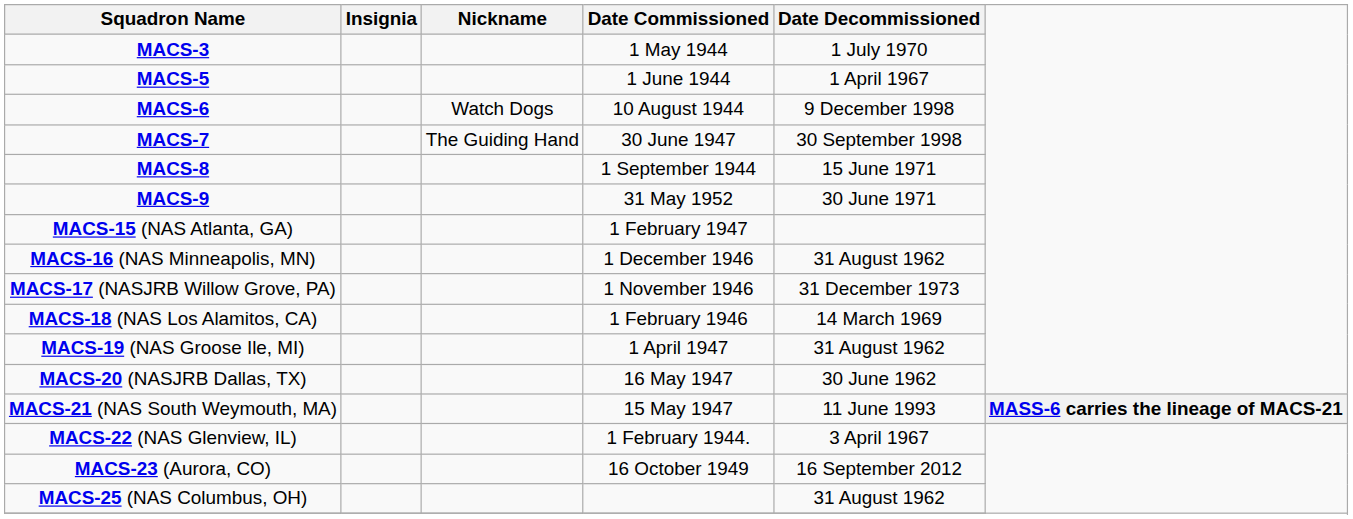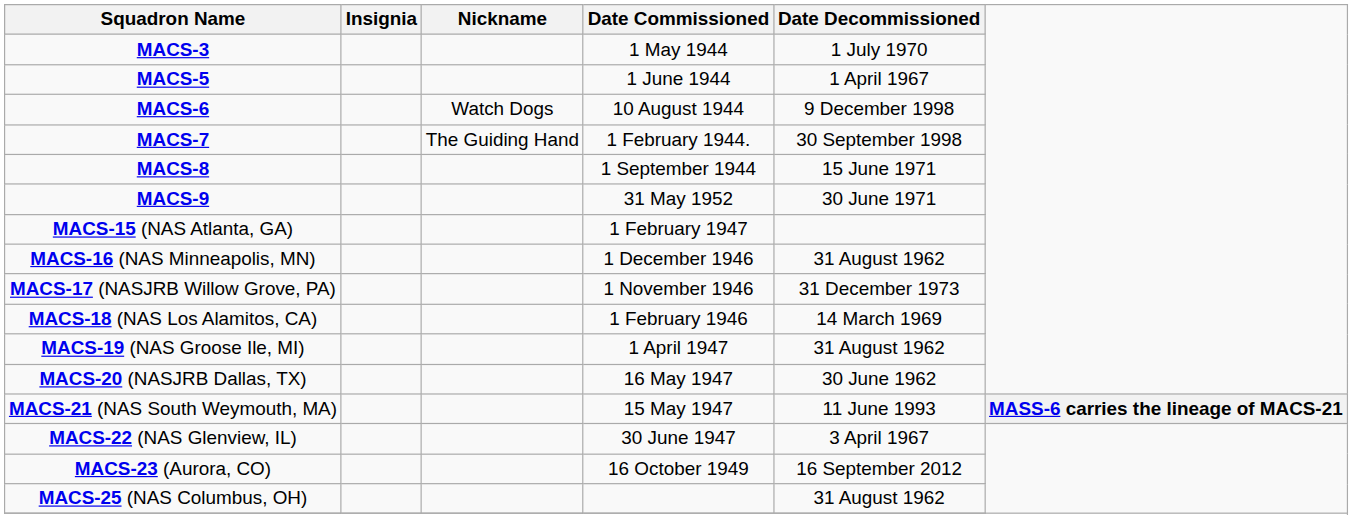MACS-7 | Date Commissioned: 30 June 1947 -> 1 February 1944.
MACS-22 (NAS Glenview, IL) | Date Commissioned: 1 February 1944. -> 30 June 1947
